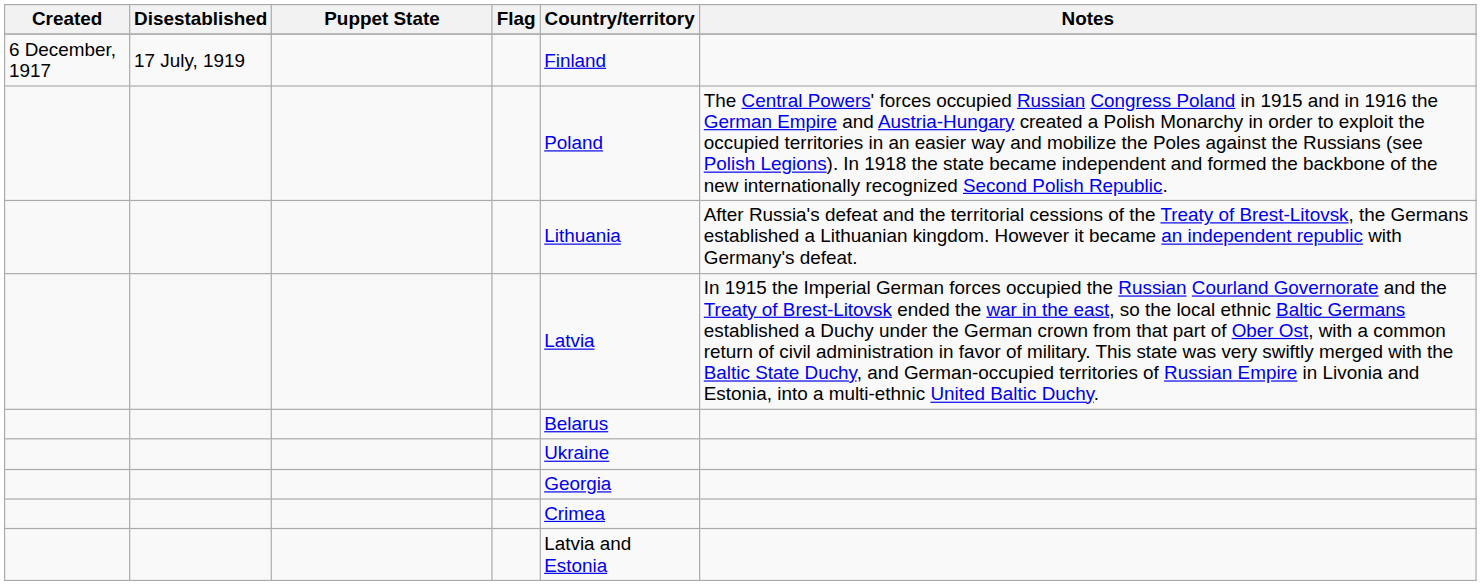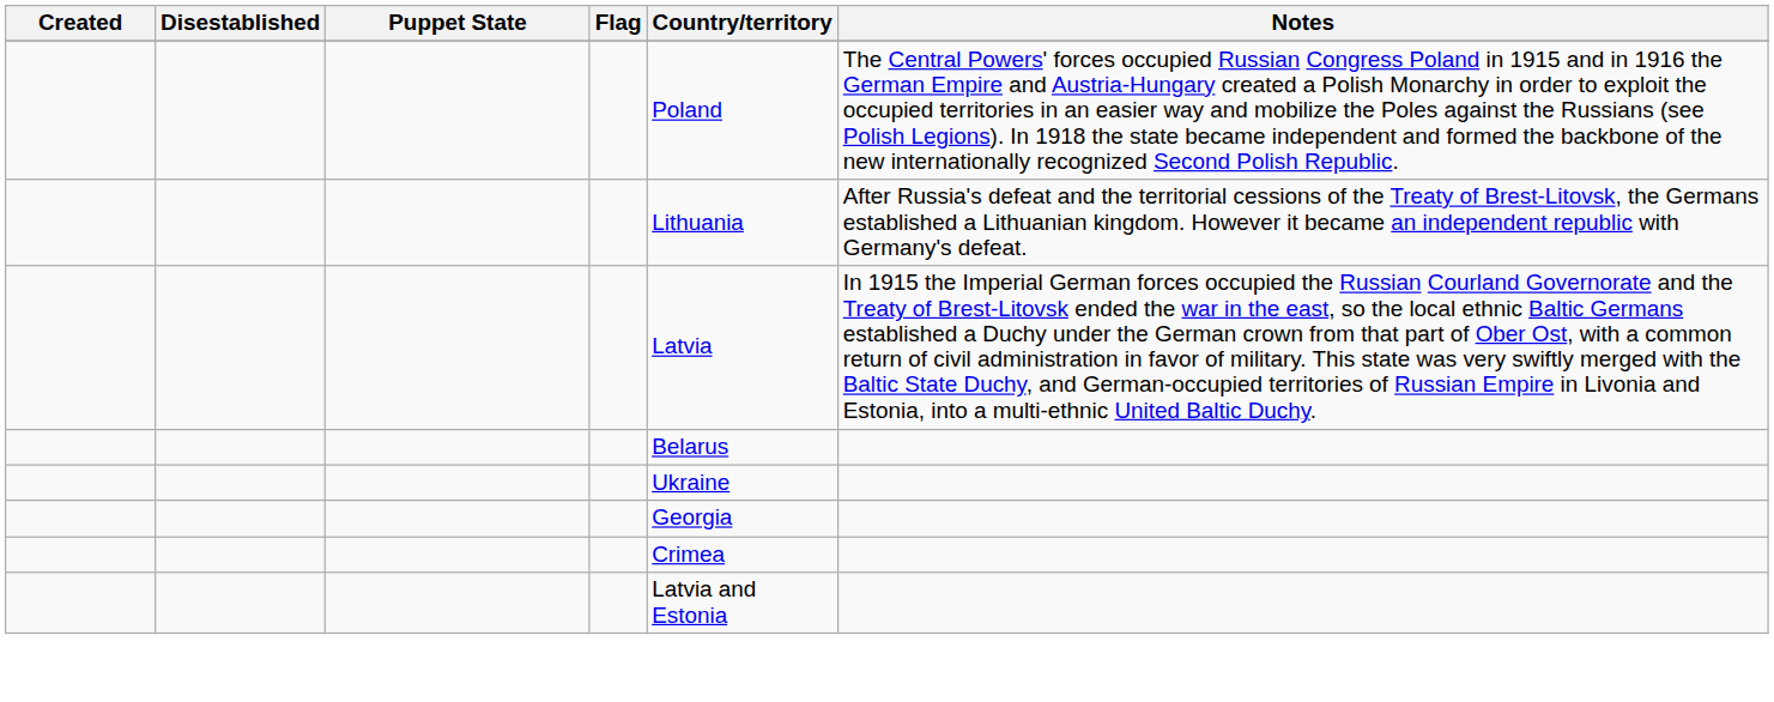- row: 6 December, 1917 | 17 July, 1919 | Finland
